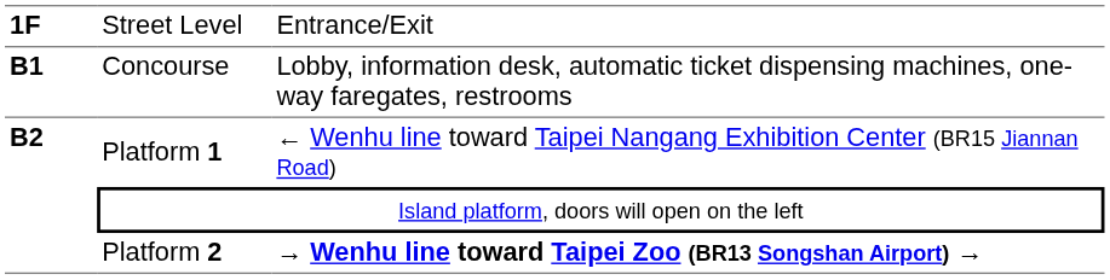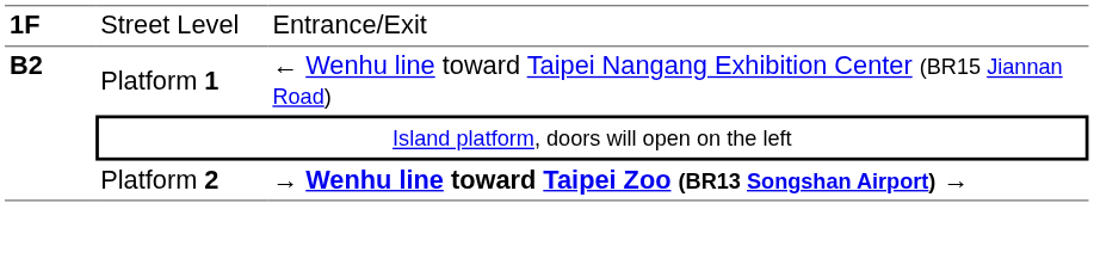- row: B1 | Concourse | Lobby, information desk, automatic ticket dispensing machines, one-way faregates, restrooms
